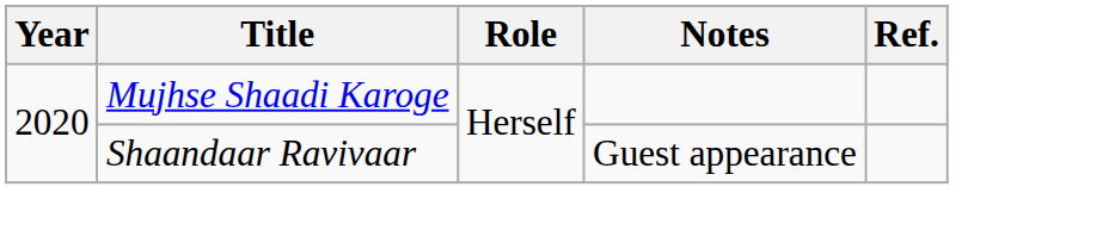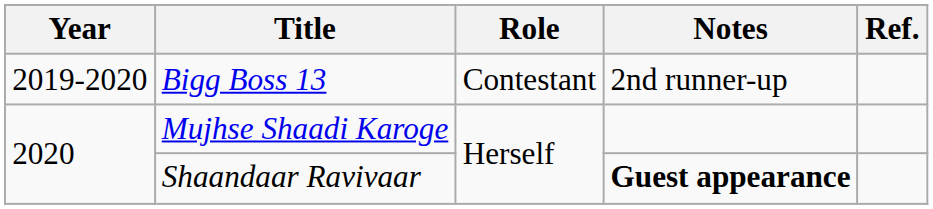+ row: 2019-2020 | Bigg Boss 13 | Contestant | 2nd runner-up
Shaandaar Ravivaar | Notes: normal -> bold
